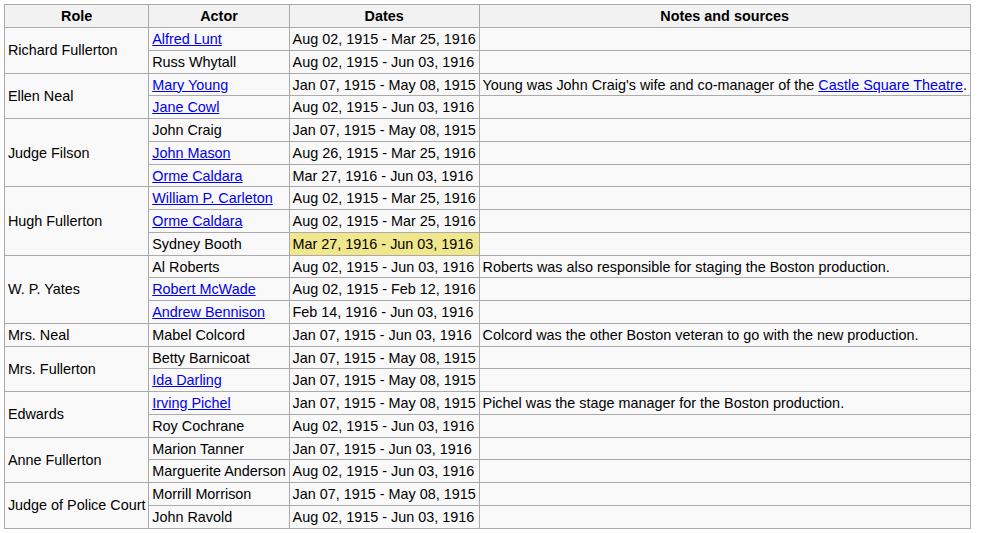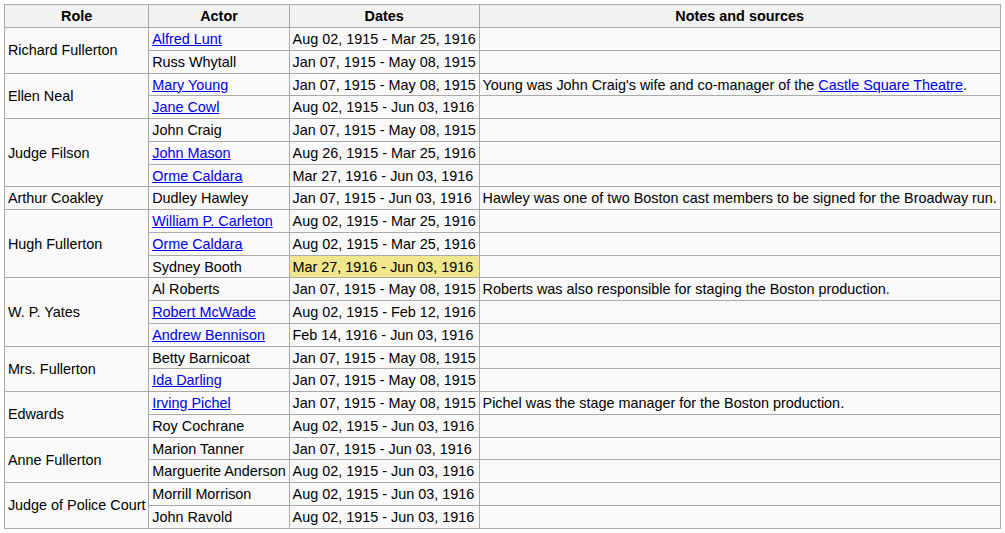Russ Whytall | Dates: Aug 02, 1915 - Jun 03, 1916 -> Jan 07, 1915 - May 08, 1915
+ row: Arthur Coakley | Dudley Hawley | Jan 07, 1915 - Jun 03, 1916 | Hawley was one of two Boston cast members to be signed for the Broadway run.
Al Roberts | Dates: Aug 02, 1915 - Jun 03, 1916 -> Jan 07, 1915 - May 08, 1915
- row: Mrs. Neal | Mabel Colcord | Jan 07, 1915 - Jun 03, 1916 | Colcord was the other Boston veteran to go with the new production.
Morrill Morrison | Dates: Jan 07, 1915 - May 08, 1915 -> Aug 02, 1915 - Jun 03, 1916
